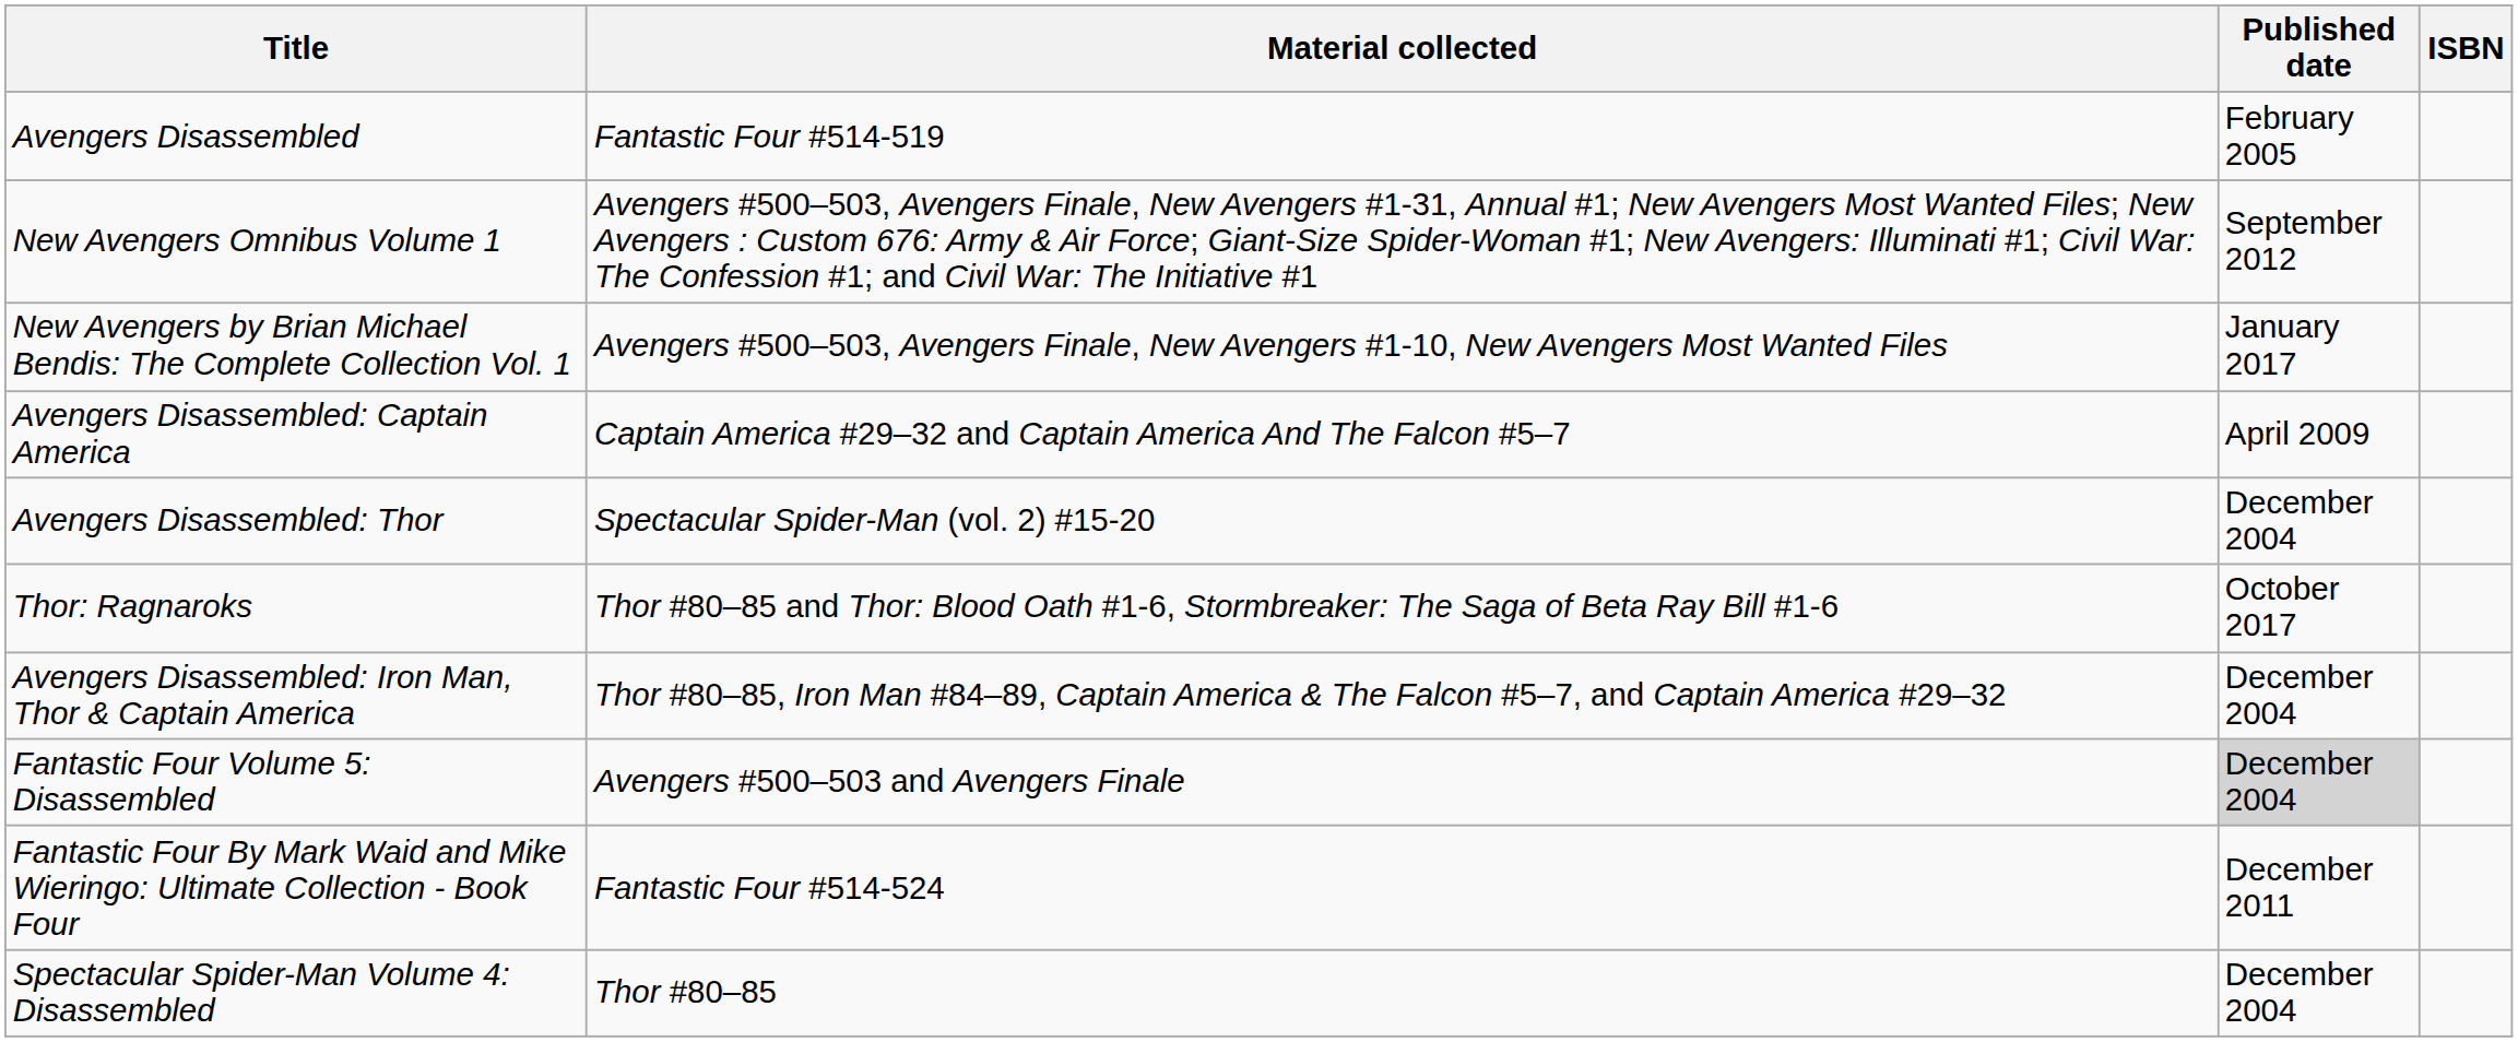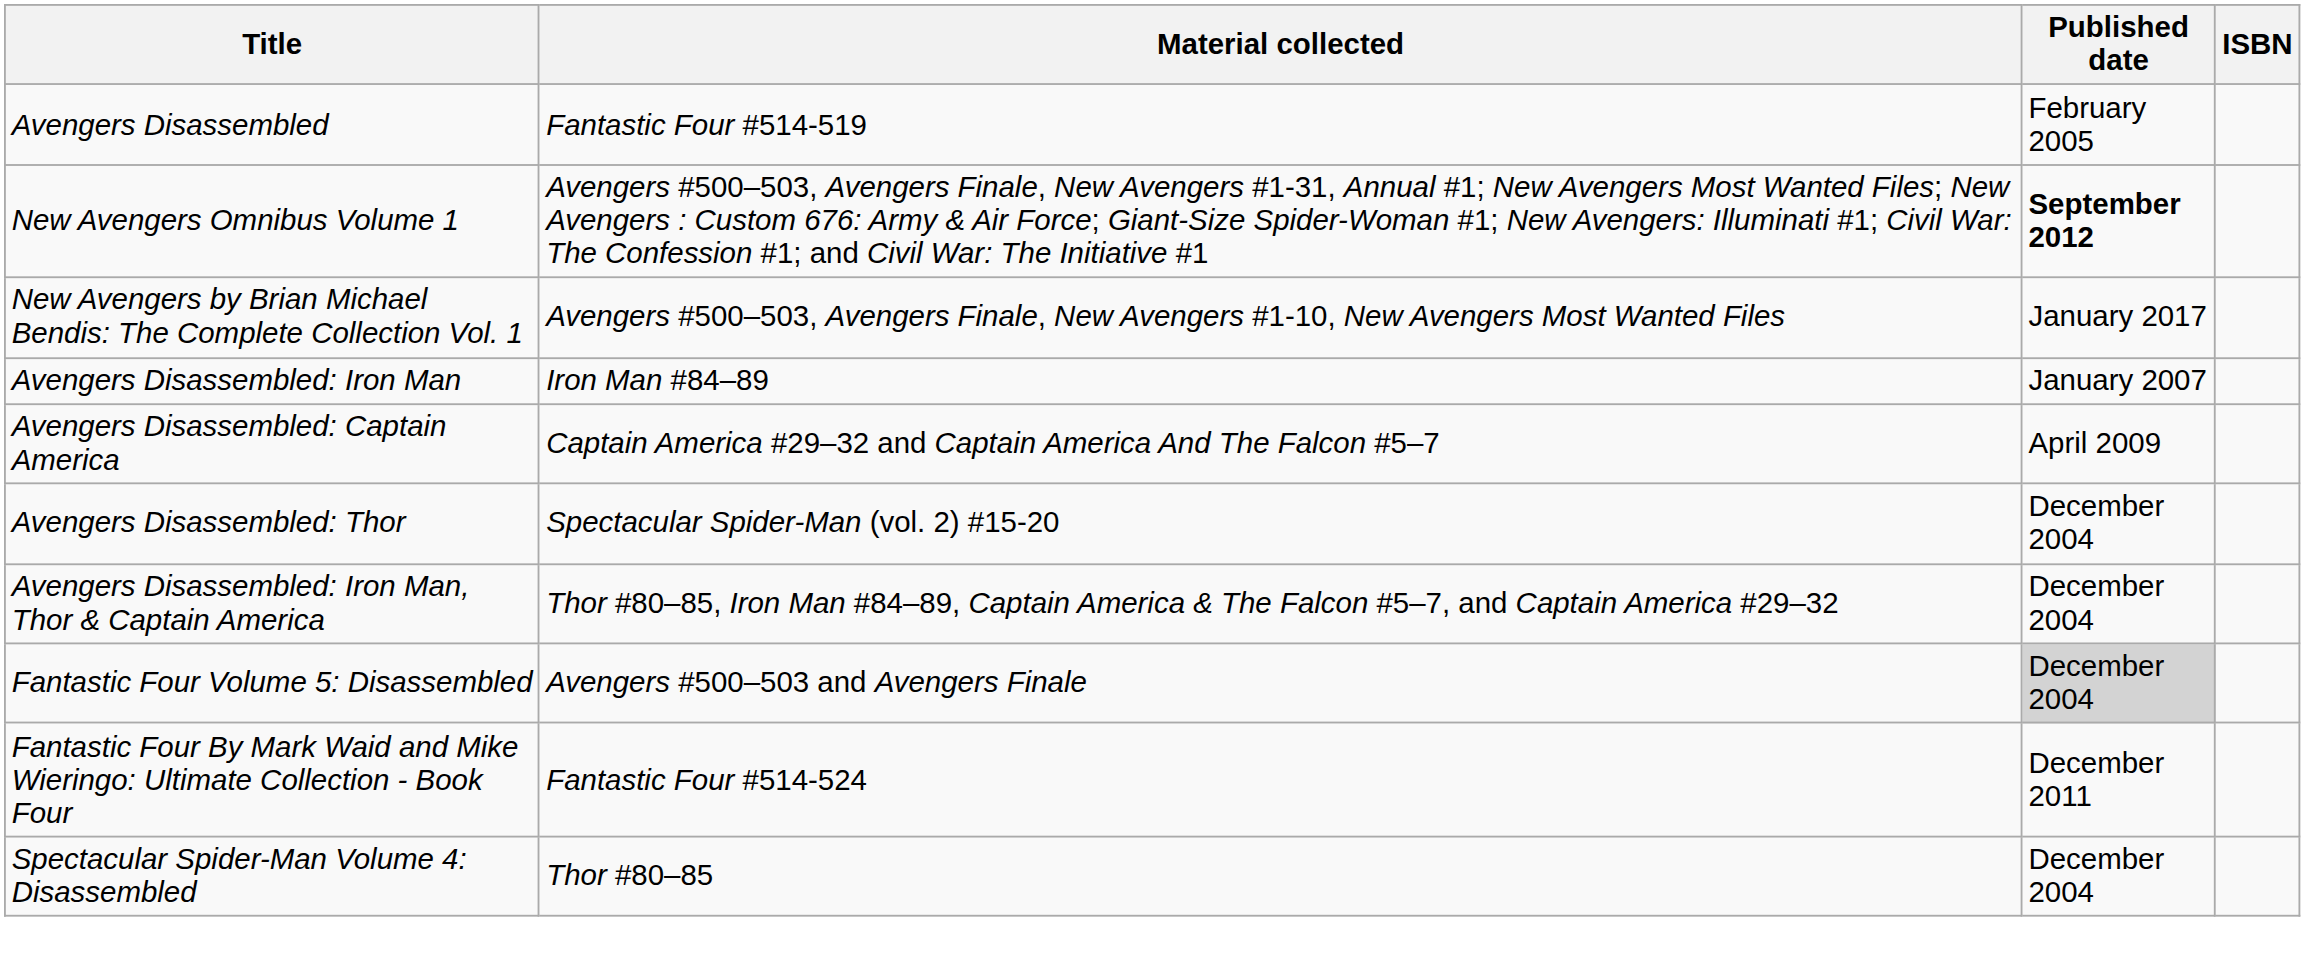New Avengers Omnibus Volume 1 | Published date: normal -> bold
+ row: Avengers Disassembled: Iron Man | Iron Man #84–89 | January 2007
- row: Thor: Ragnaroks | Thor #80–85 and Thor: Blood Oath #1-6, Stormbreaker: The Saga of Beta Ray Bill #1-6 | October 2017
